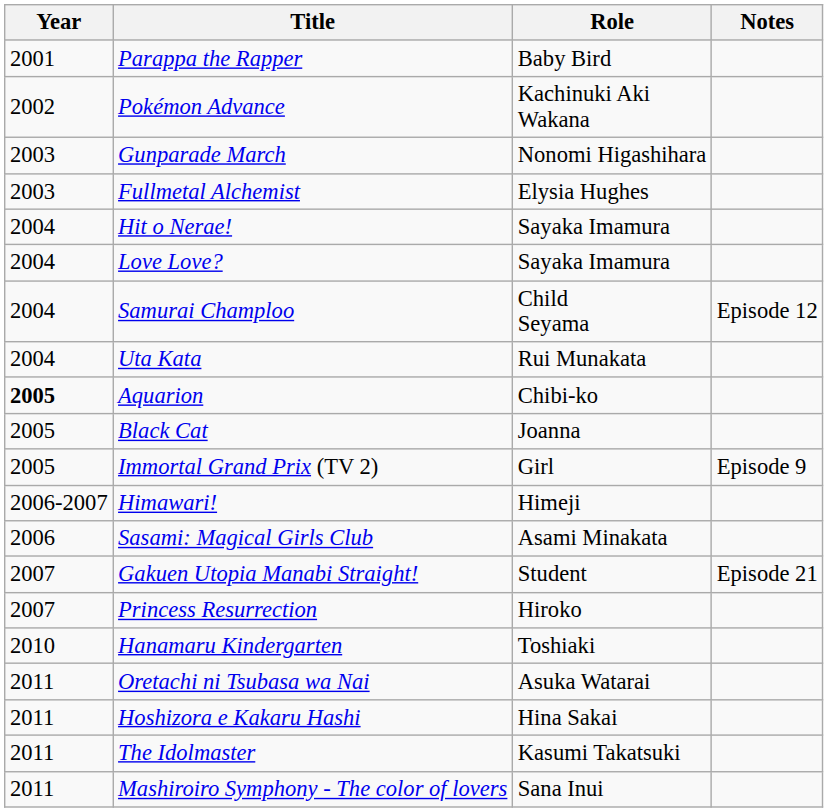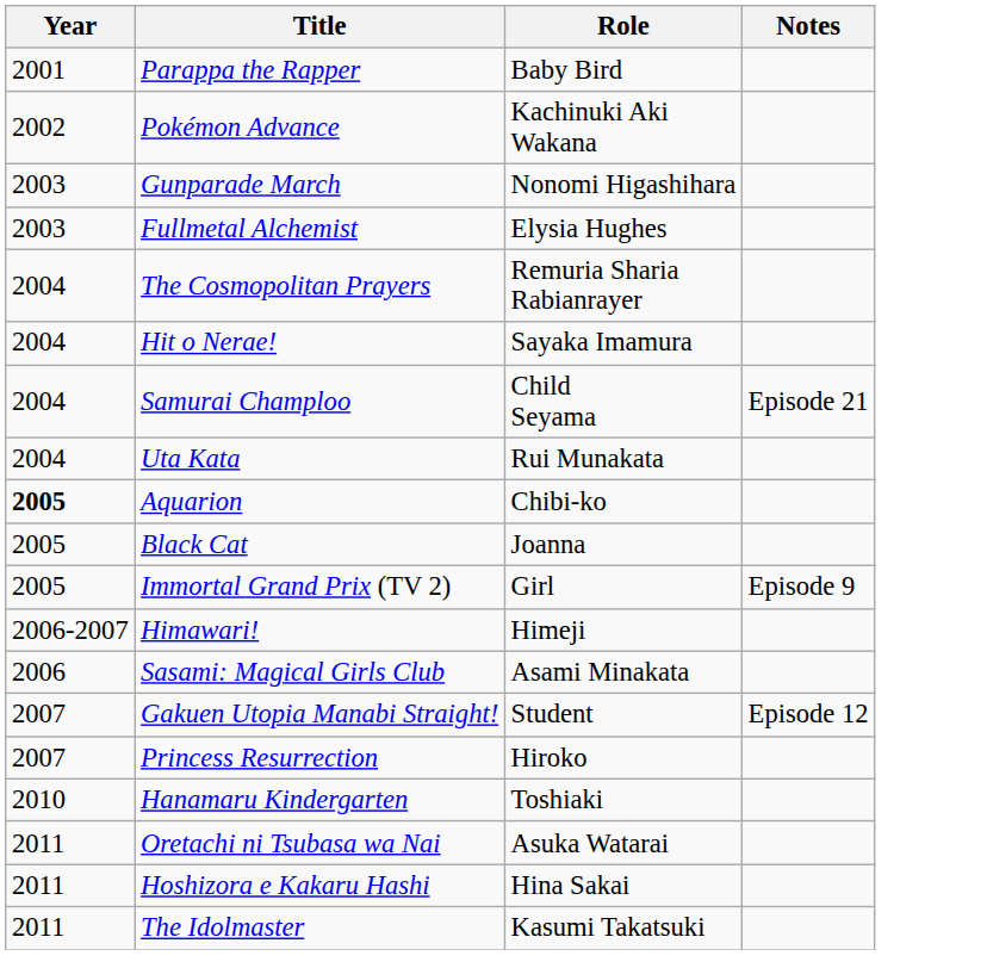+ row: 2004 | The Cosmopolitan Prayers | Remuria Sharia Rabianrayer
- row: 2004 | Love Love? | Sayaka Imamura
Samurai Champloo | Notes: Episode 12 -> Episode 21
Gakuen Utopia Manabi Straight! | Notes: Episode 21 -> Episode 12
- row: 2011 | Mashiroiro Symphony - The color of lovers | Sana Inui
